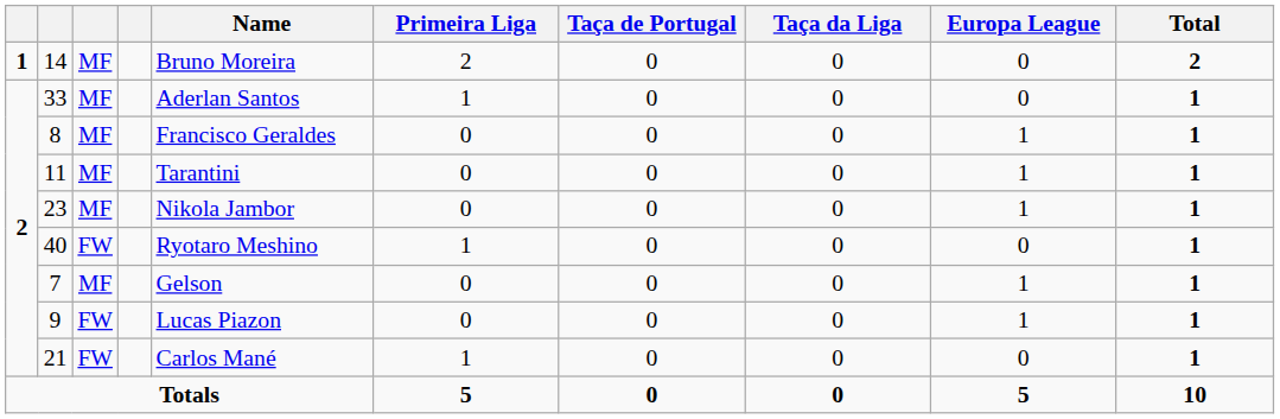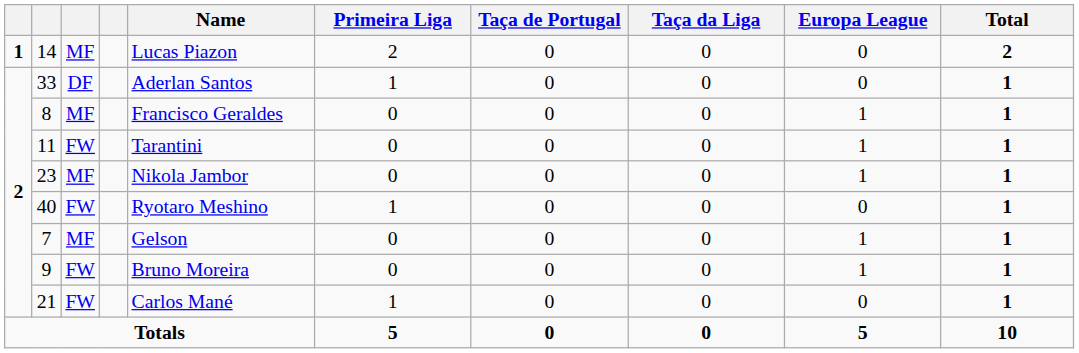14 | Name: Bruno Moreira -> Lucas Piazon
33 | column 3: MF -> DF
11 | column 3: MF -> FW
9 | Name: Lucas Piazon -> Bruno Moreira
